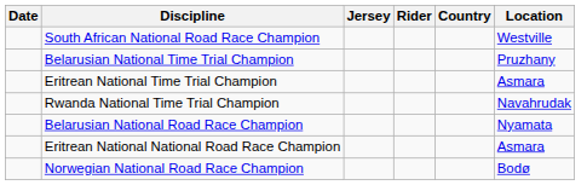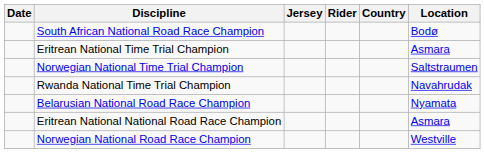South African National Road Race Champion | Location: Westville -> Bodø
- row: Belarusian National Time Trial Champion | Pruzhany
+ row: Norwegian National Time Trial Champion | Saltstraumen
Norwegian National Road Race Champion | Location: Bodø -> Westville
